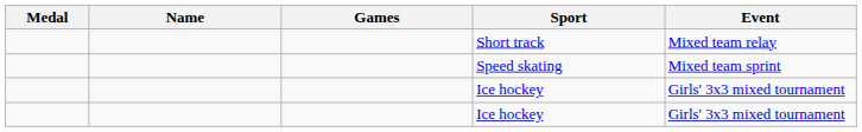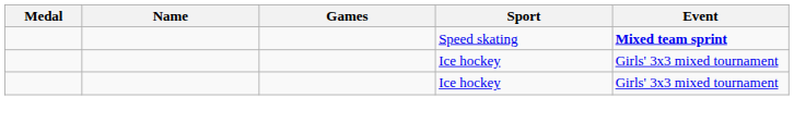- row: Short track | Mixed team relay
Speed skating | Event: normal -> bold
